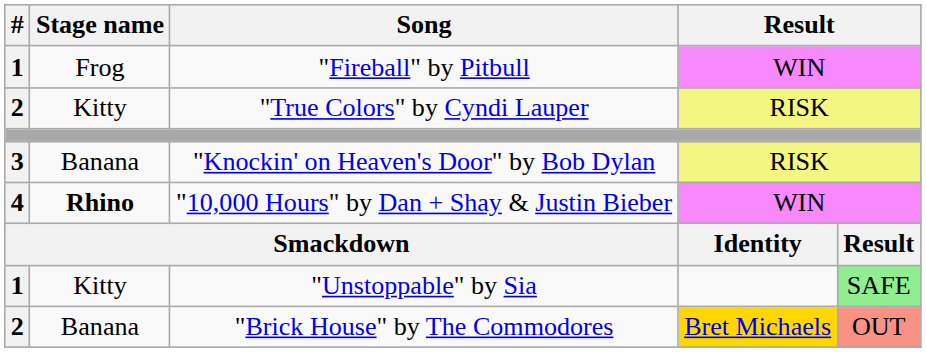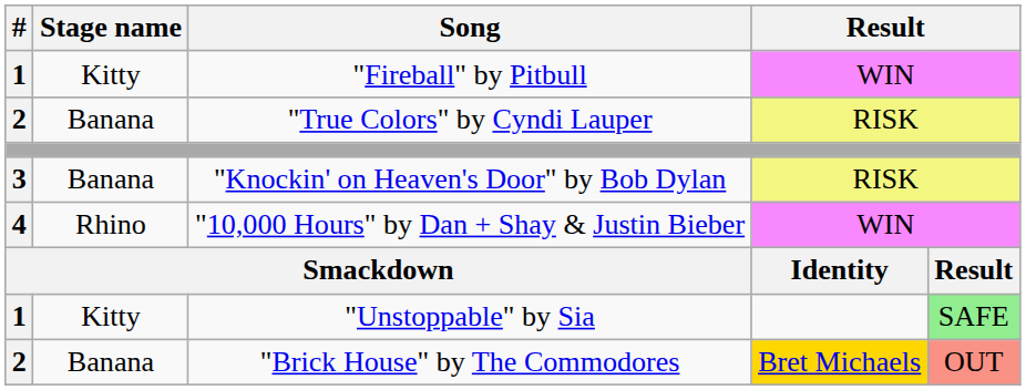"Fireball" by Pitbull | Stage name: Frog -> Kitty
"True Colors" by Cyndi Lauper | Stage name: Kitty -> Banana
"10,000 Hours" by Dan + Shay & Justin Bieber | Stage name: bold -> normal
